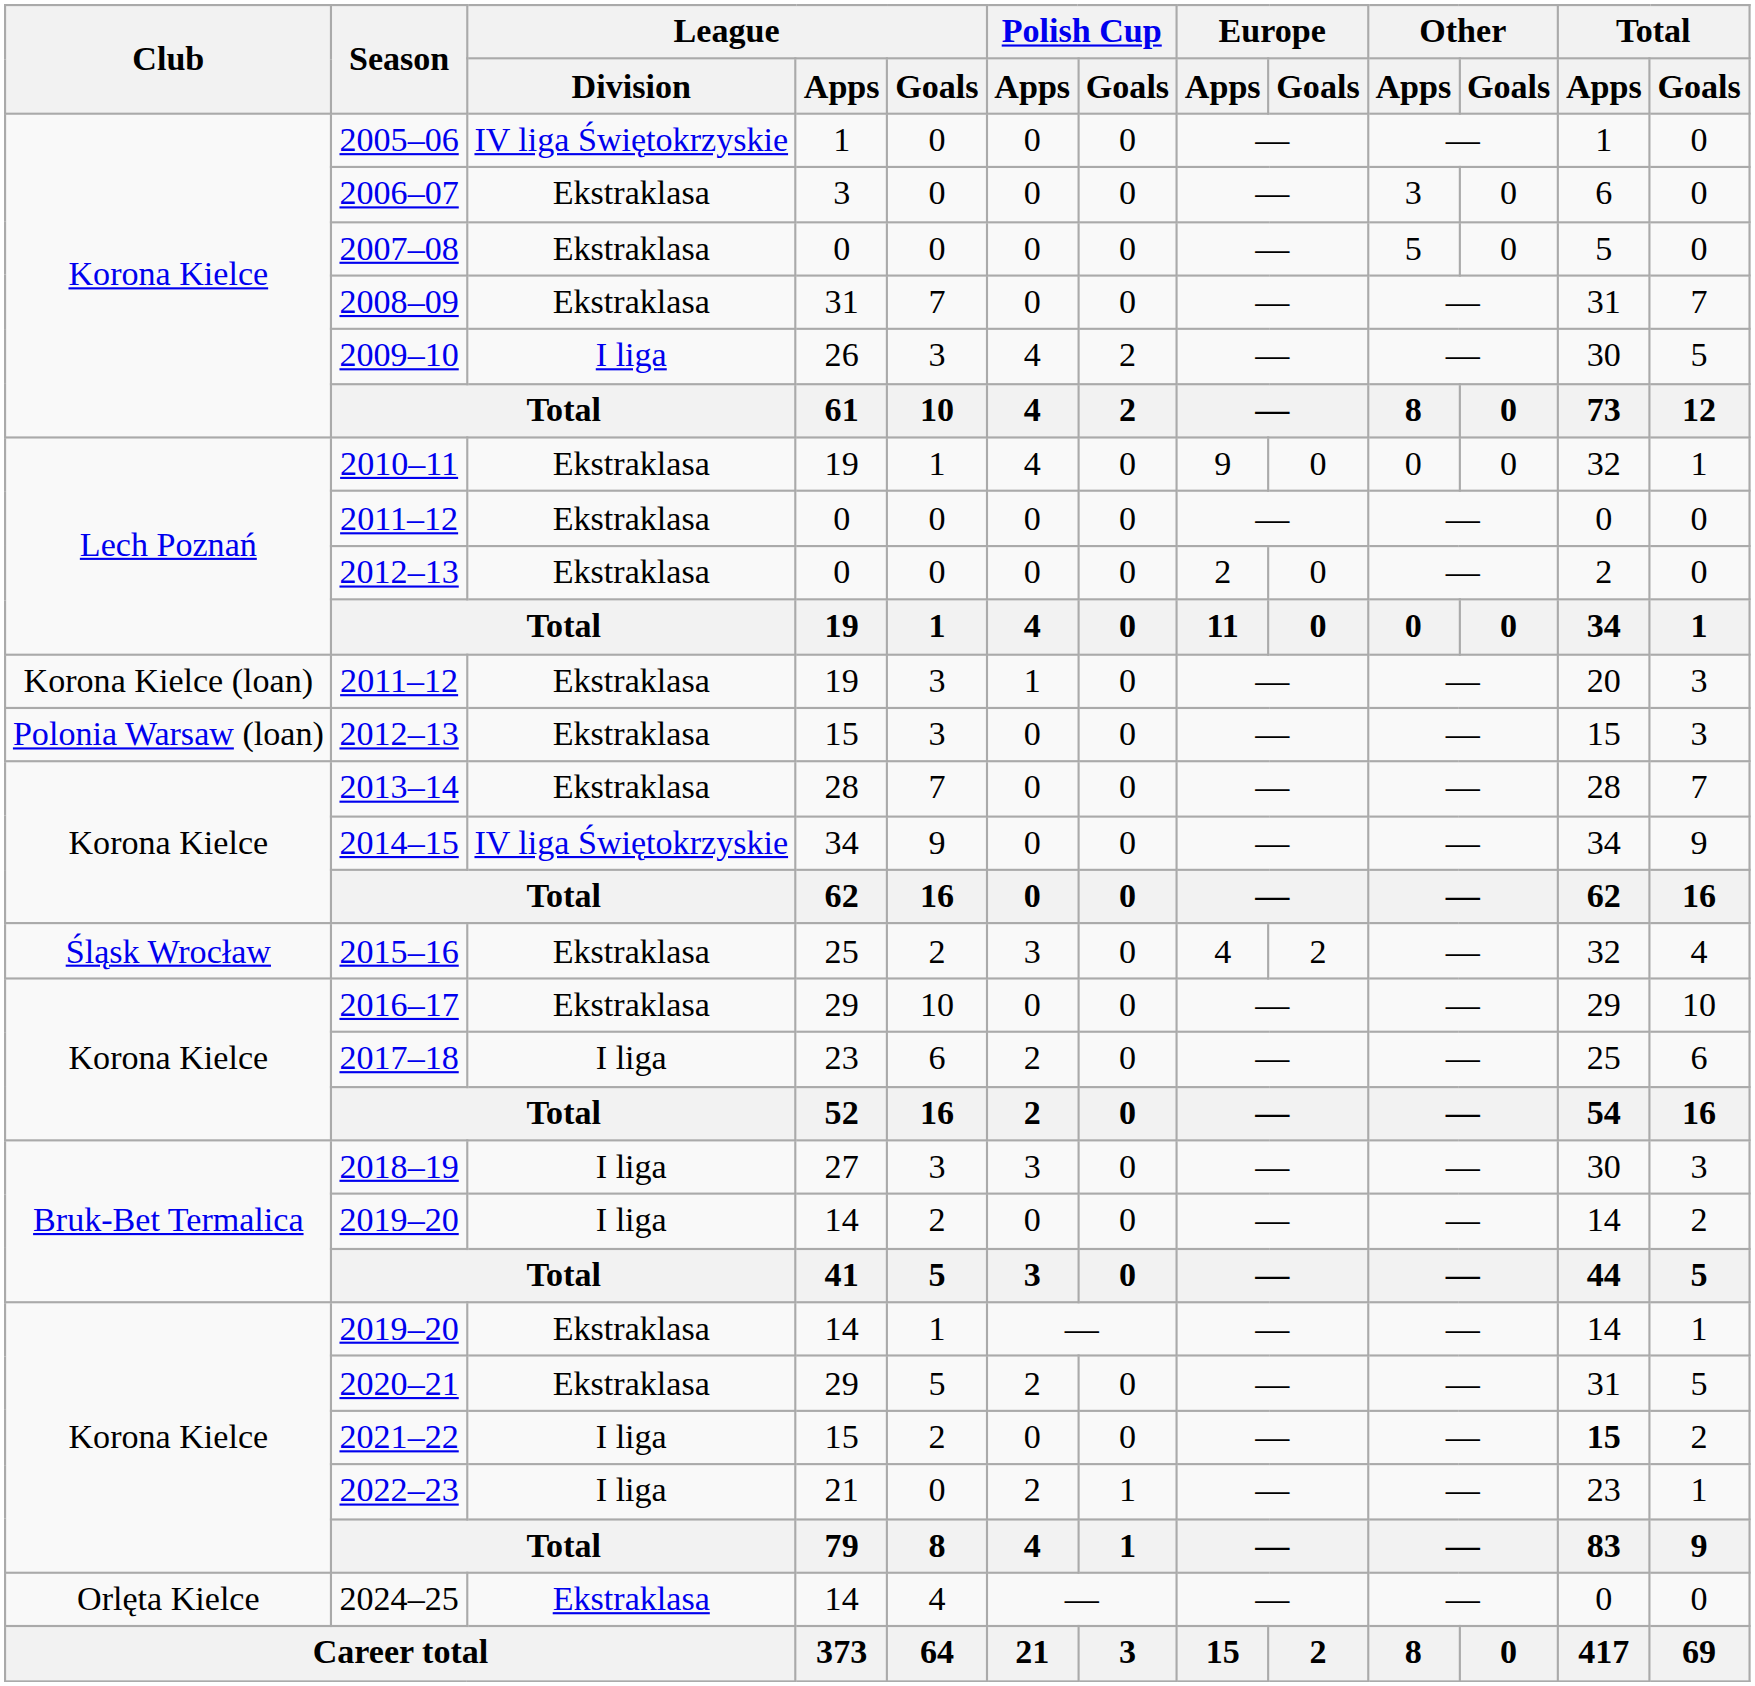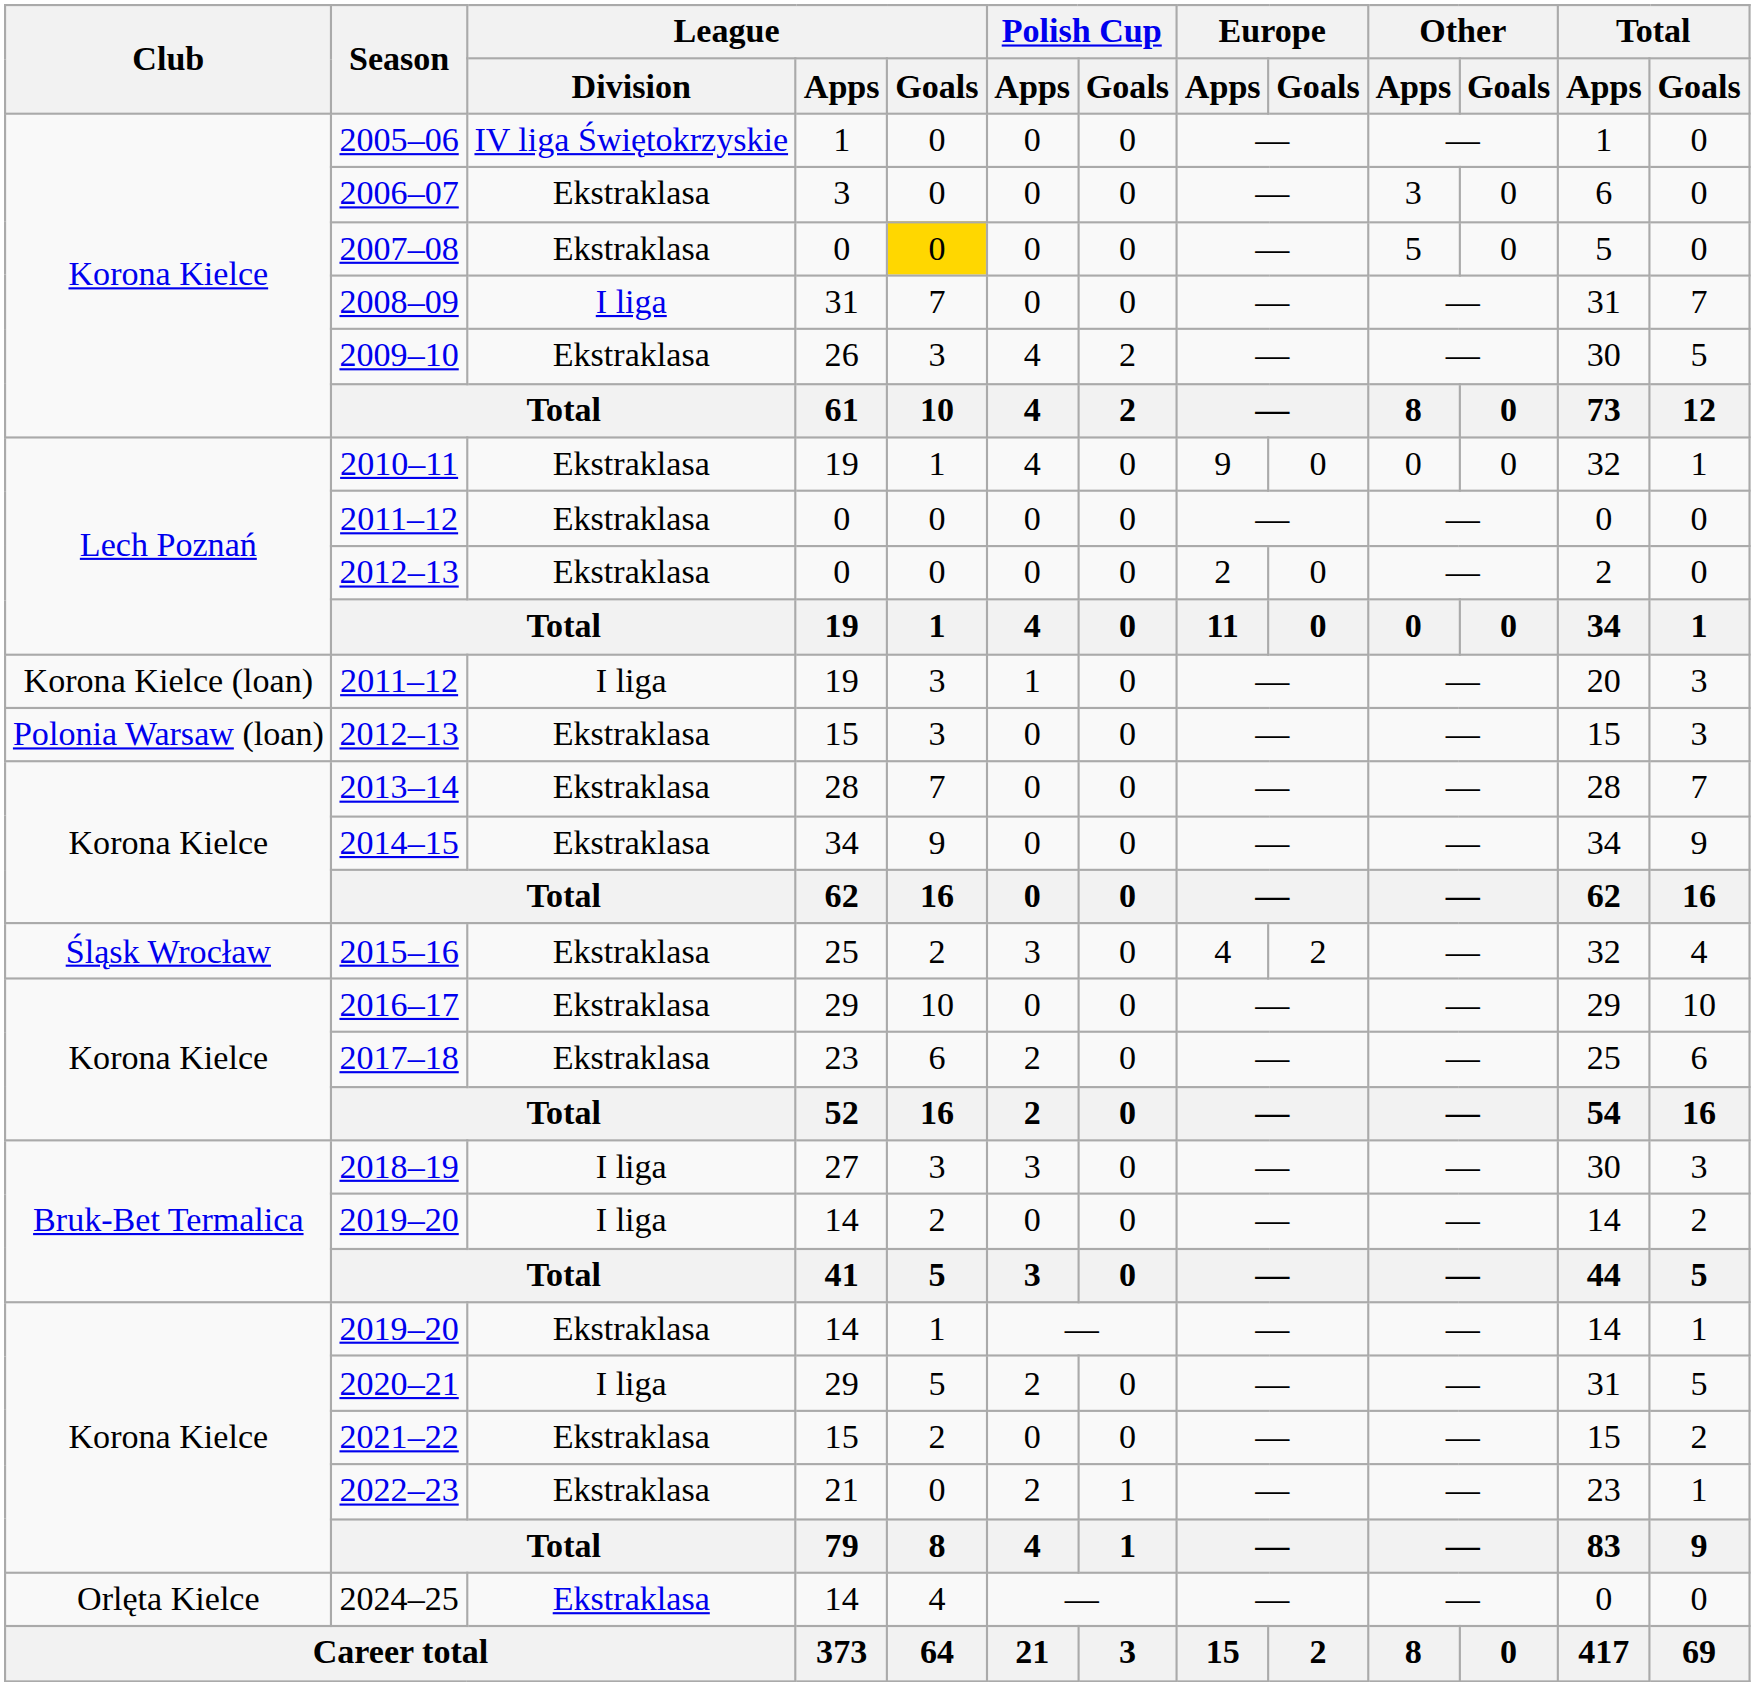2007–08 | League / Goals: no background -> gold background
2008–09 | League / Division: Ekstraklasa -> I liga
2009–10 | League / Division: I liga -> Ekstraklasa
Korona Kielce (loan) / 2011–12 | League / Division: Ekstraklasa -> I liga
2014–15 | League / Division: IV liga Świętokrzyskie -> Ekstraklasa
2017–18 | League / Division: I liga -> Ekstraklasa
2020–21 | League / Division: Ekstraklasa -> I liga
2021–22 | League / Division: I liga -> Ekstraklasa
2021–22 | Total / Apps: bold -> normal
2022–23 | League / Division: I liga -> Ekstraklasa
